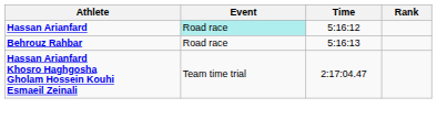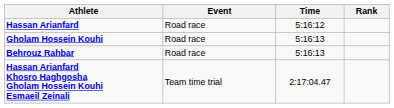Hassan Arianfard | Event: paleturquoise background -> no background
+ row: Gholam Hossein Kouhi | Road race | 5:16:13
